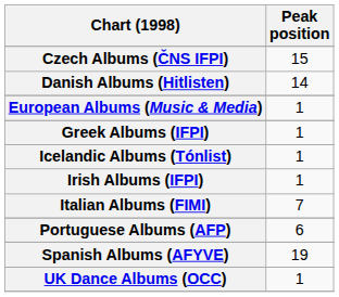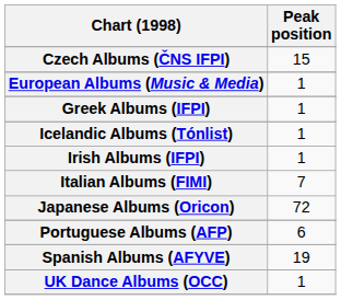- row: Danish Albums (Hitlisten) | 14
+ row: Japanese Albums (Oricon) | 72
